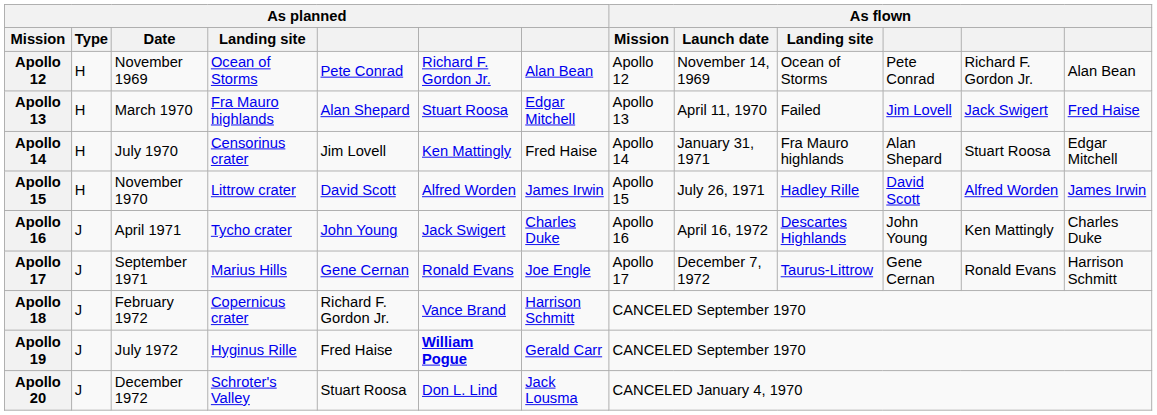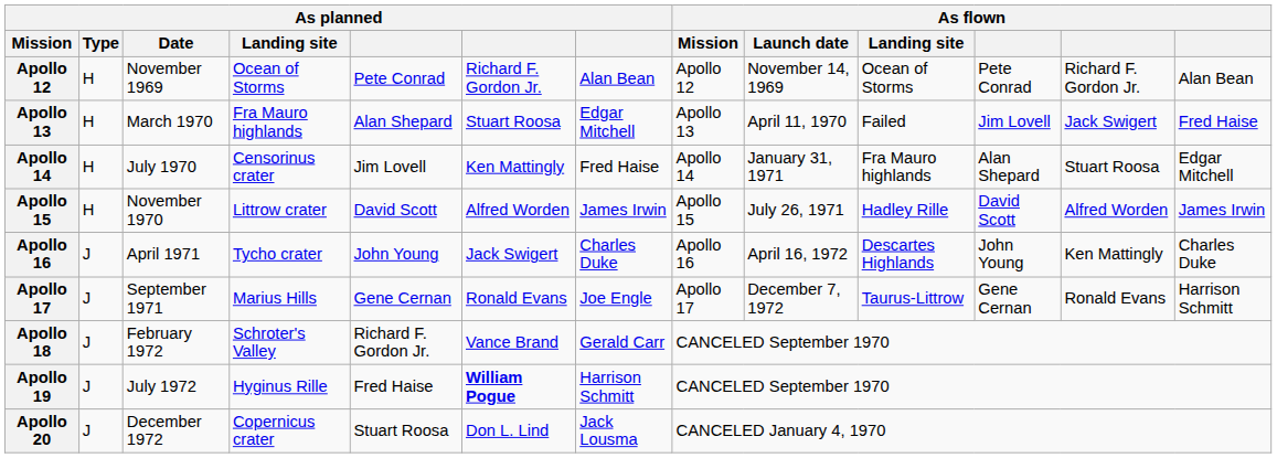Apollo 18 | As planned / Landing site: Copernicus crater -> Schroter's Valley
Apollo 18 | column 7: Harrison Schmitt -> Gerald Carr
Apollo 19 | column 7: Gerald Carr -> Harrison Schmitt
Apollo 20 | As planned / Landing site: Schroter's Valley -> Copernicus crater
